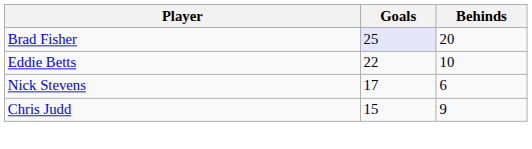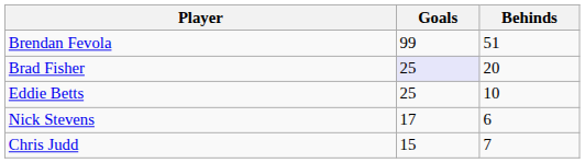+ row: Brendan Fevola | 99 | 51
Eddie Betts | Goals: 22 -> 25
Chris Judd | Behinds: 9 -> 7
